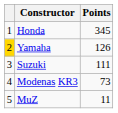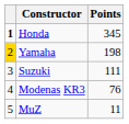Honda | column 1: normal -> bold
Yamaha | Points: 126 -> 198
Modenas KR3 | Points: 73 -> 76
